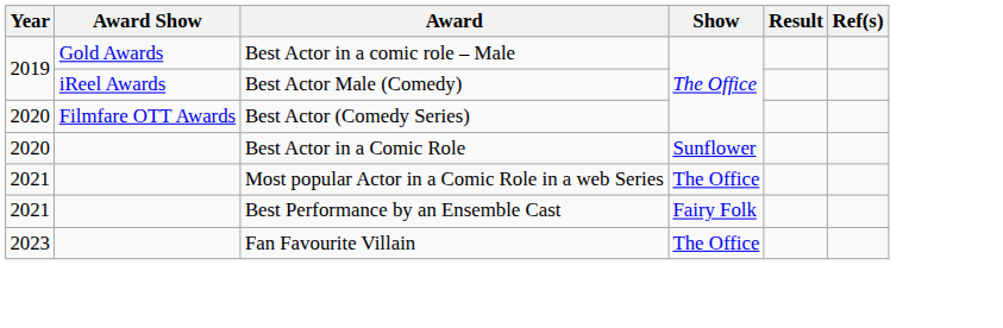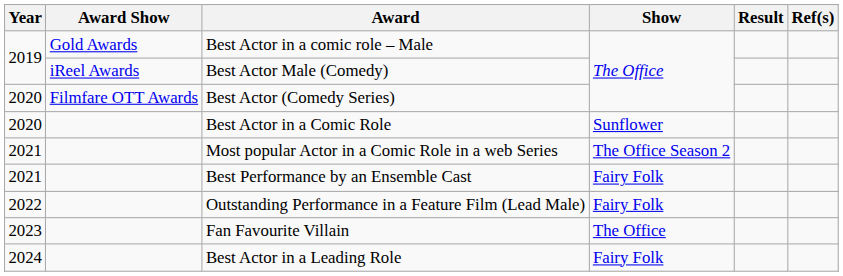Most popular Actor in a Comic Role in a web Series | Show: The Office -> The Office Season 2
+ row: 2022 | Outstanding Performance in a Feature Film (Lead Male) | Fairy Folk
+ row: 2024 | Best Actor in a Leading Role | Fairy Folk
